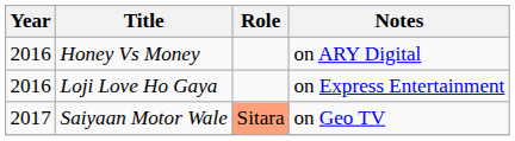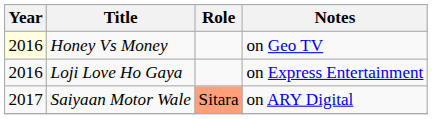Honey Vs Money | Year: no background -> lightyellow background
Honey Vs Money | Notes: on ARY Digital -> on Geo TV
Saiyaan Motor Wale | Notes: on Geo TV -> on ARY Digital
